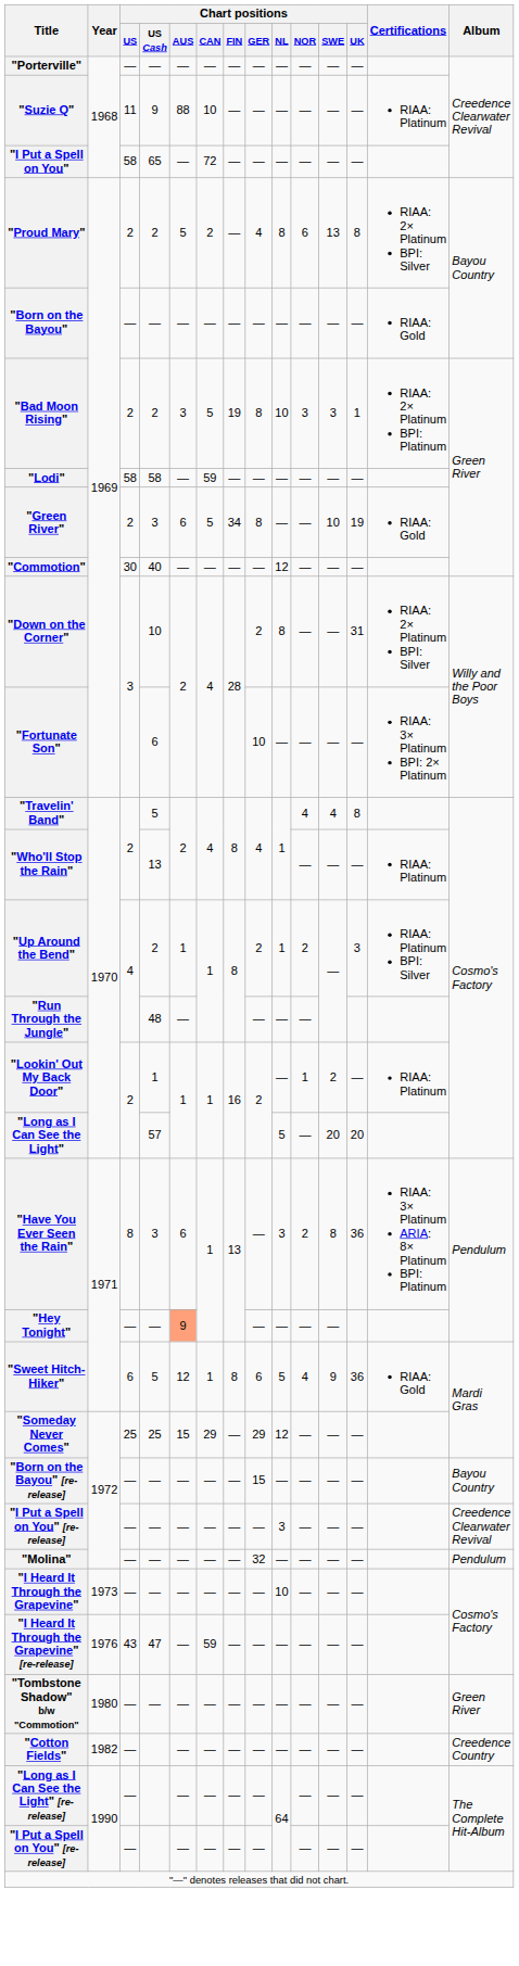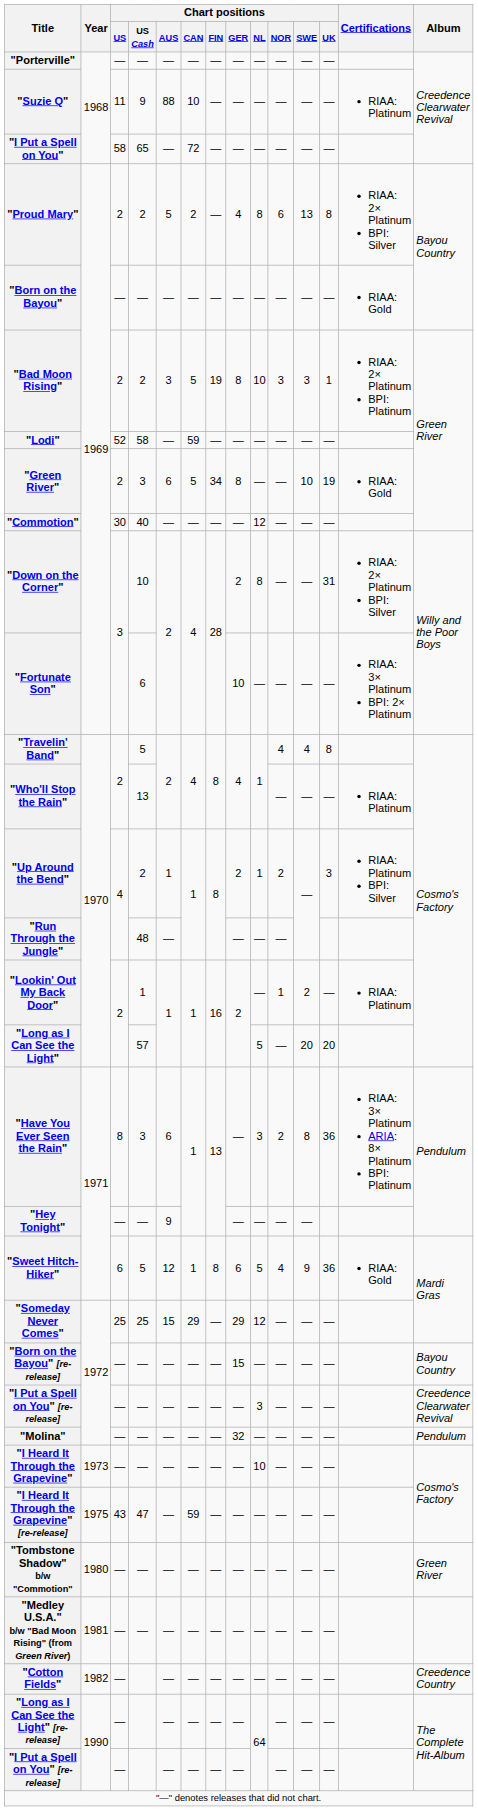"Lodi" | Chart positions / US: 58 -> 52
"Hey Tonight" | Chart positions / AUS: lightsalmon background -> no background
"I Heard It Through the Grapevine" [re-release] | Year: 1976 -> 1975
+ row: "Medley U.S.A." b/w "Bad Moon Rising" (from Green River) | 1981 | — | — | — | — | — | — | — | — | — | —
